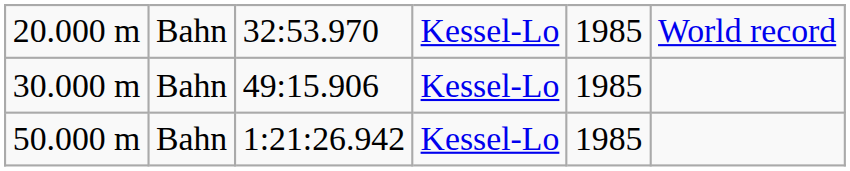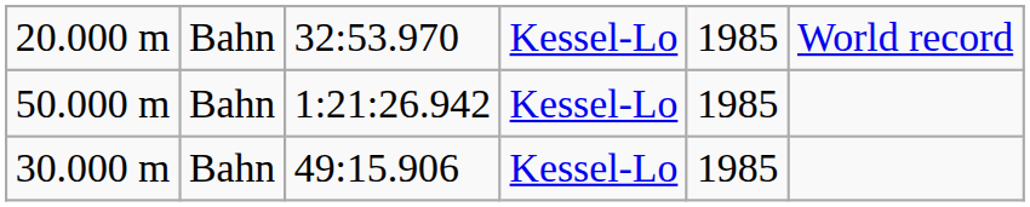rows swapped: 30.000 m <-> 50.000 m
